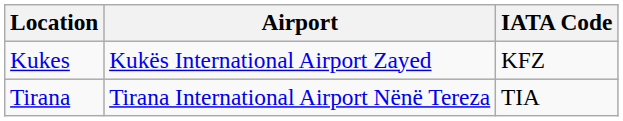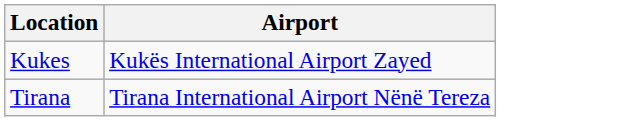- column: IATA Code | KFZ | TIA
